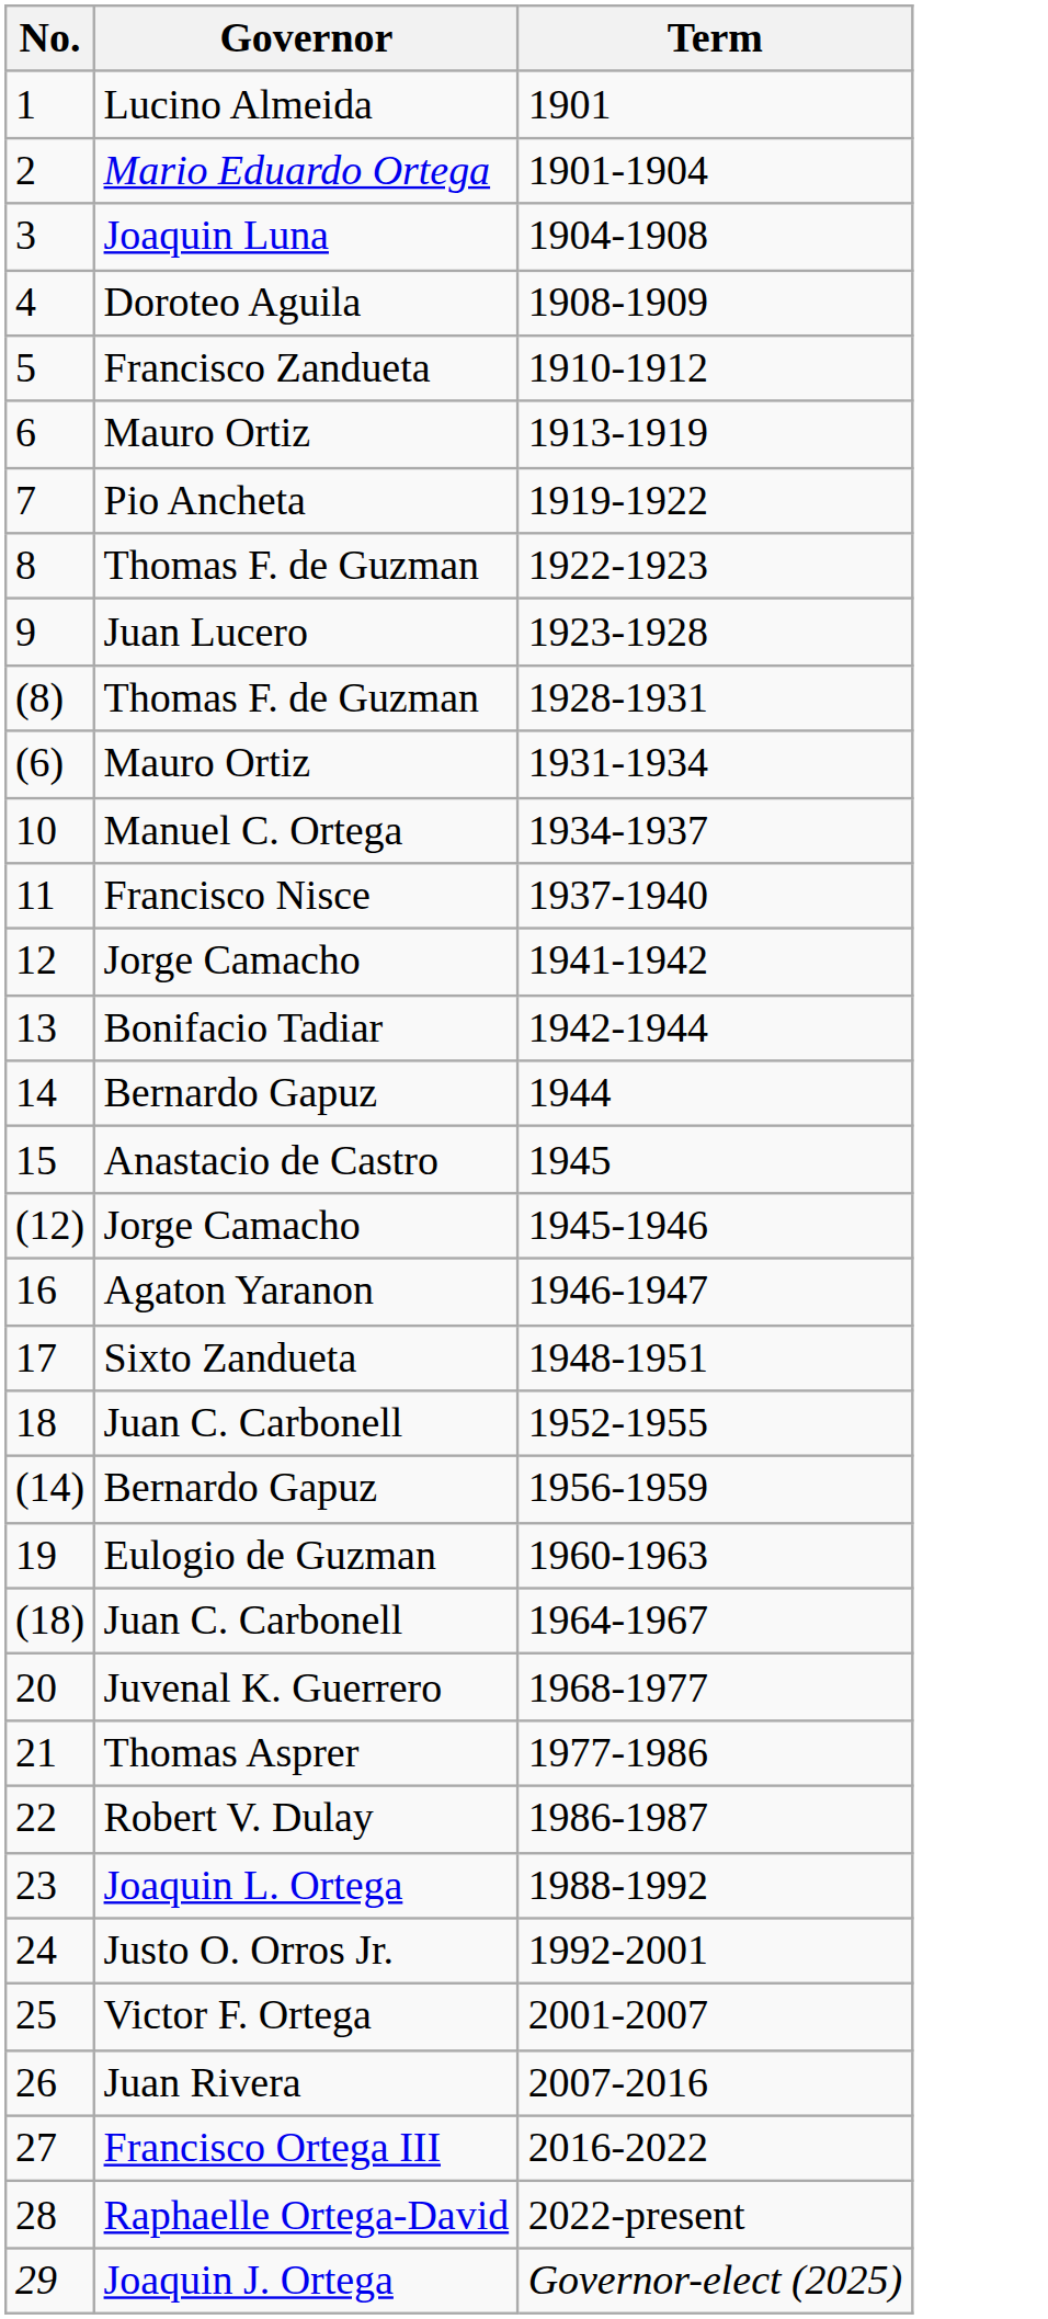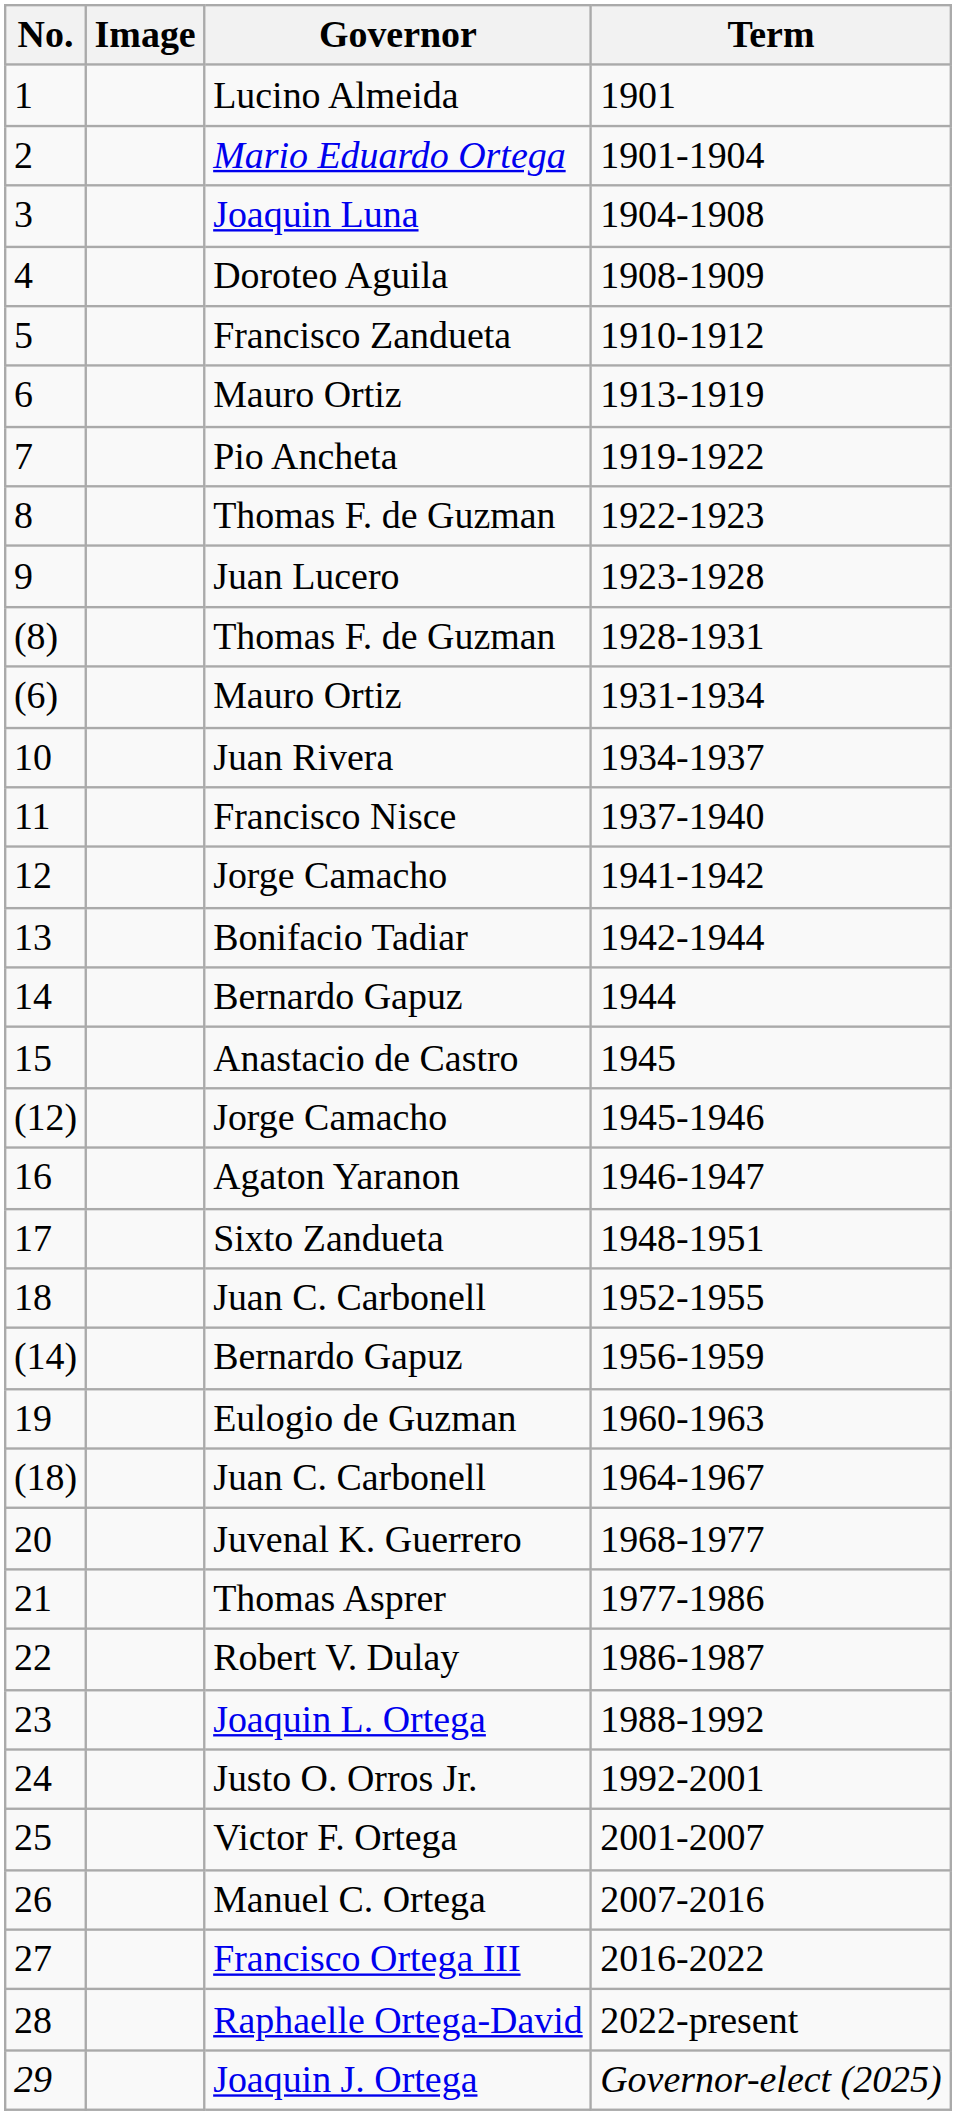+ column: Image
10 | Governor: Manuel C. Ortega -> Juan Rivera
26 | Governor: Juan Rivera -> Manuel C. Ortega
